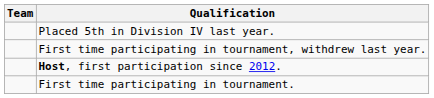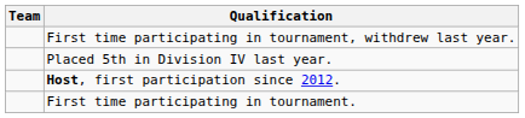rows swapped: Placed 5th in Division IV last year. <-> First time participating in tournament, withdrew last year.
